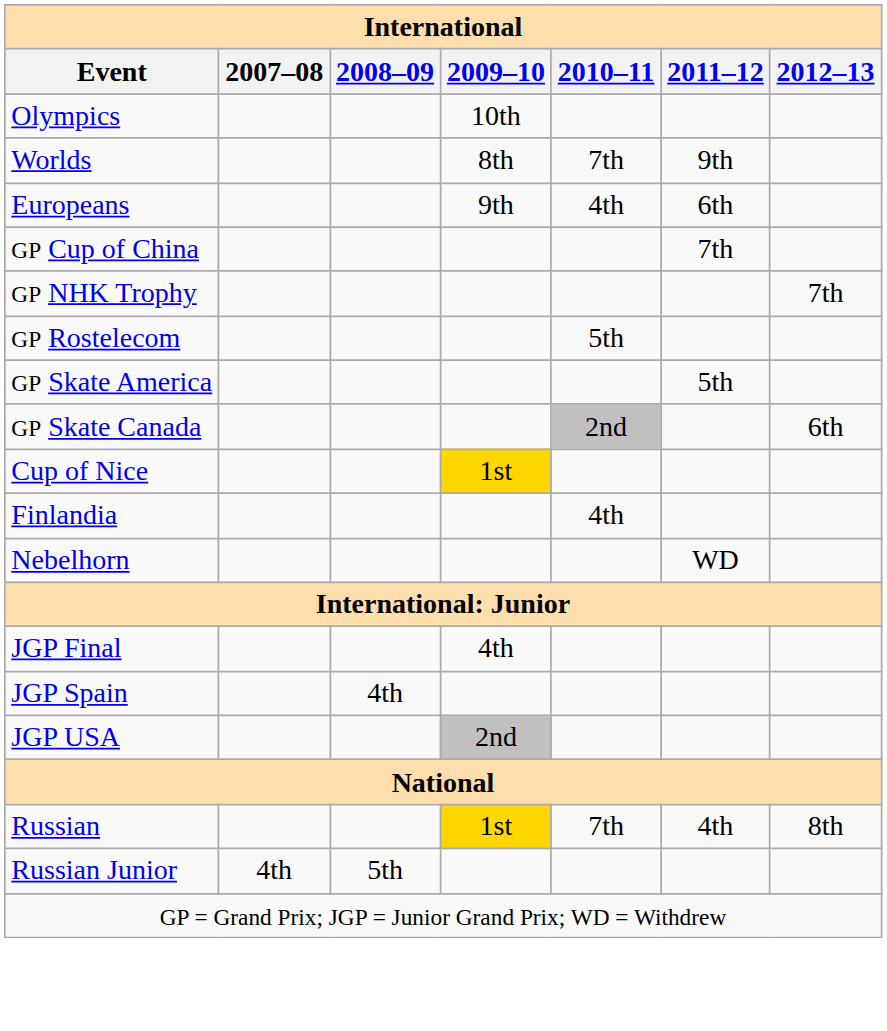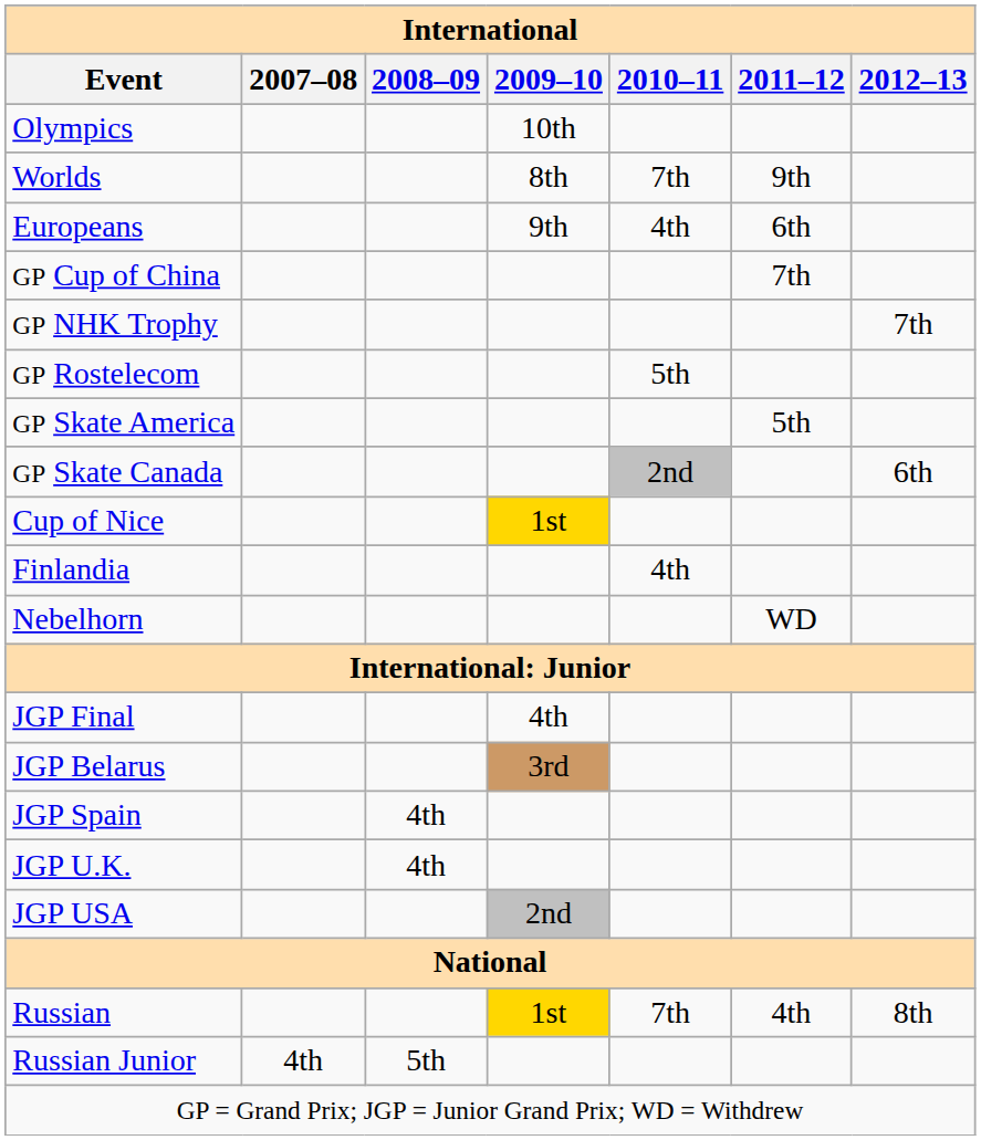+ row: JGP Belarus | 3rd
+ row: JGP U.K. | 4th
